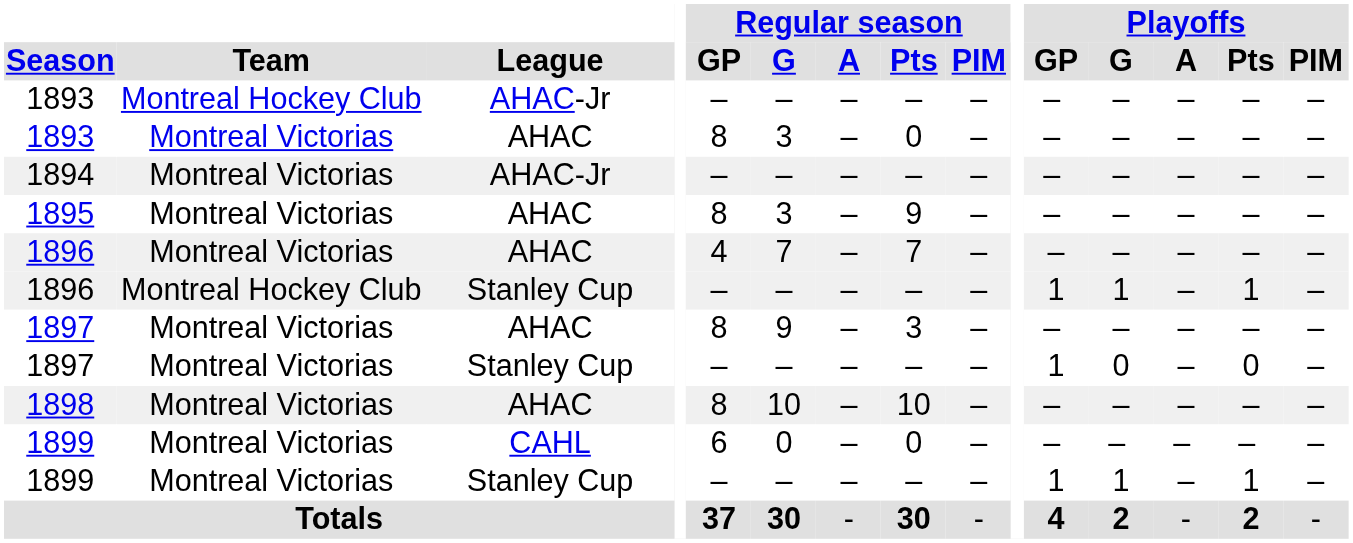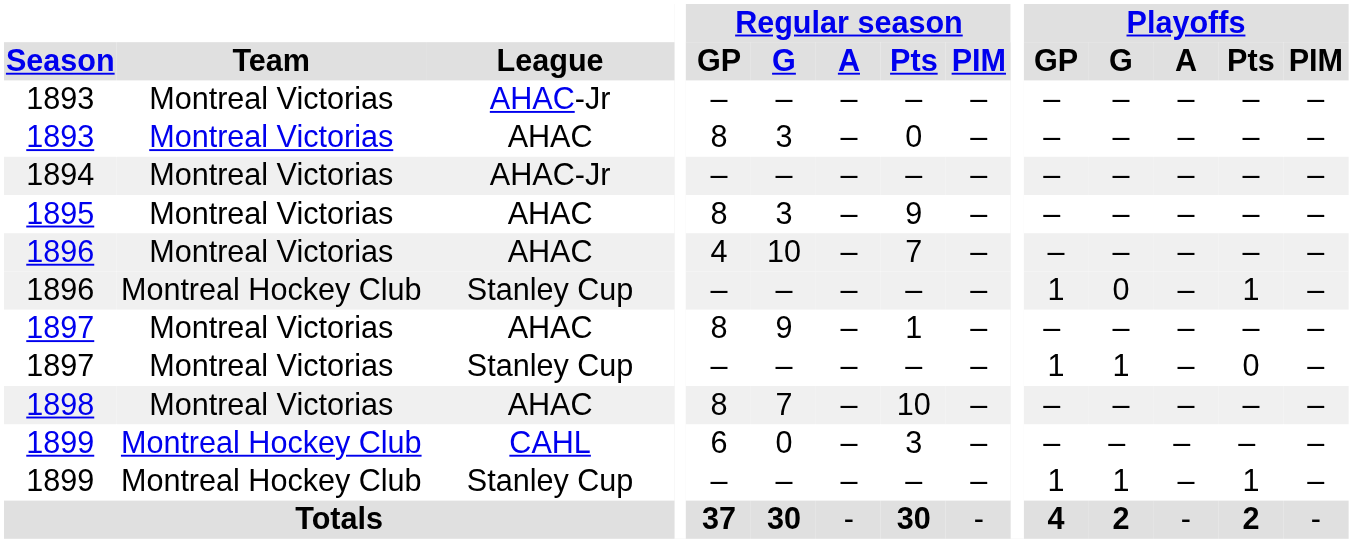1893 / AHAC-Jr | Team: Montreal Hockey Club -> Montreal Victorias
1896 / AHAC | Regular season / G: 7 -> 10
1896 / Stanley Cup | Playoffs / G: 1 -> 0
1897 / AHAC | Regular season / Pts: 3 -> 1
1897 / Stanley Cup | Playoffs / G: 0 -> 1
1898 | Regular season / G: 10 -> 7
1899 / CAHL | Team: Montreal Victorias -> Montreal Hockey Club
1899 / CAHL | Regular season / Pts: 0 -> 3
1899 / Stanley Cup | Team: Montreal Victorias -> Montreal Hockey Club
